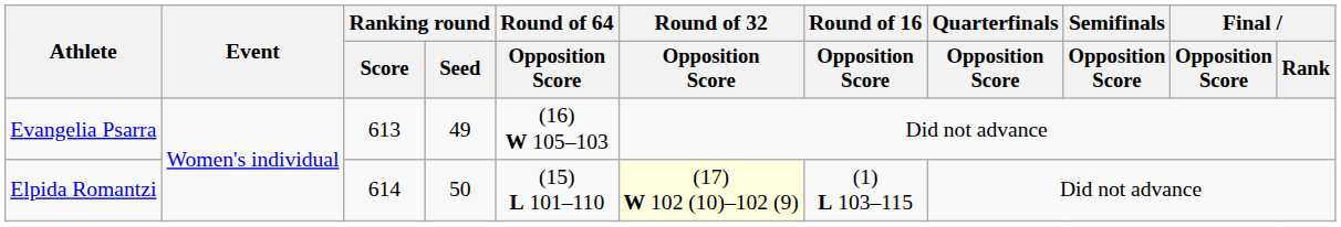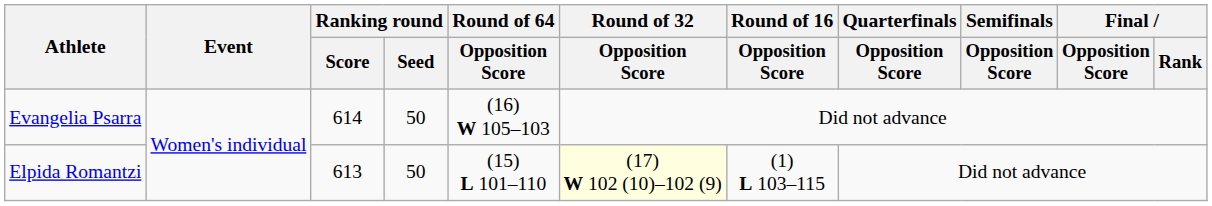Evangelia Psarra | Ranking round / Score: 613 -> 614
Evangelia Psarra | Ranking round / Seed: 49 -> 50
Elpida Romantzi | Ranking round / Score: 614 -> 613
